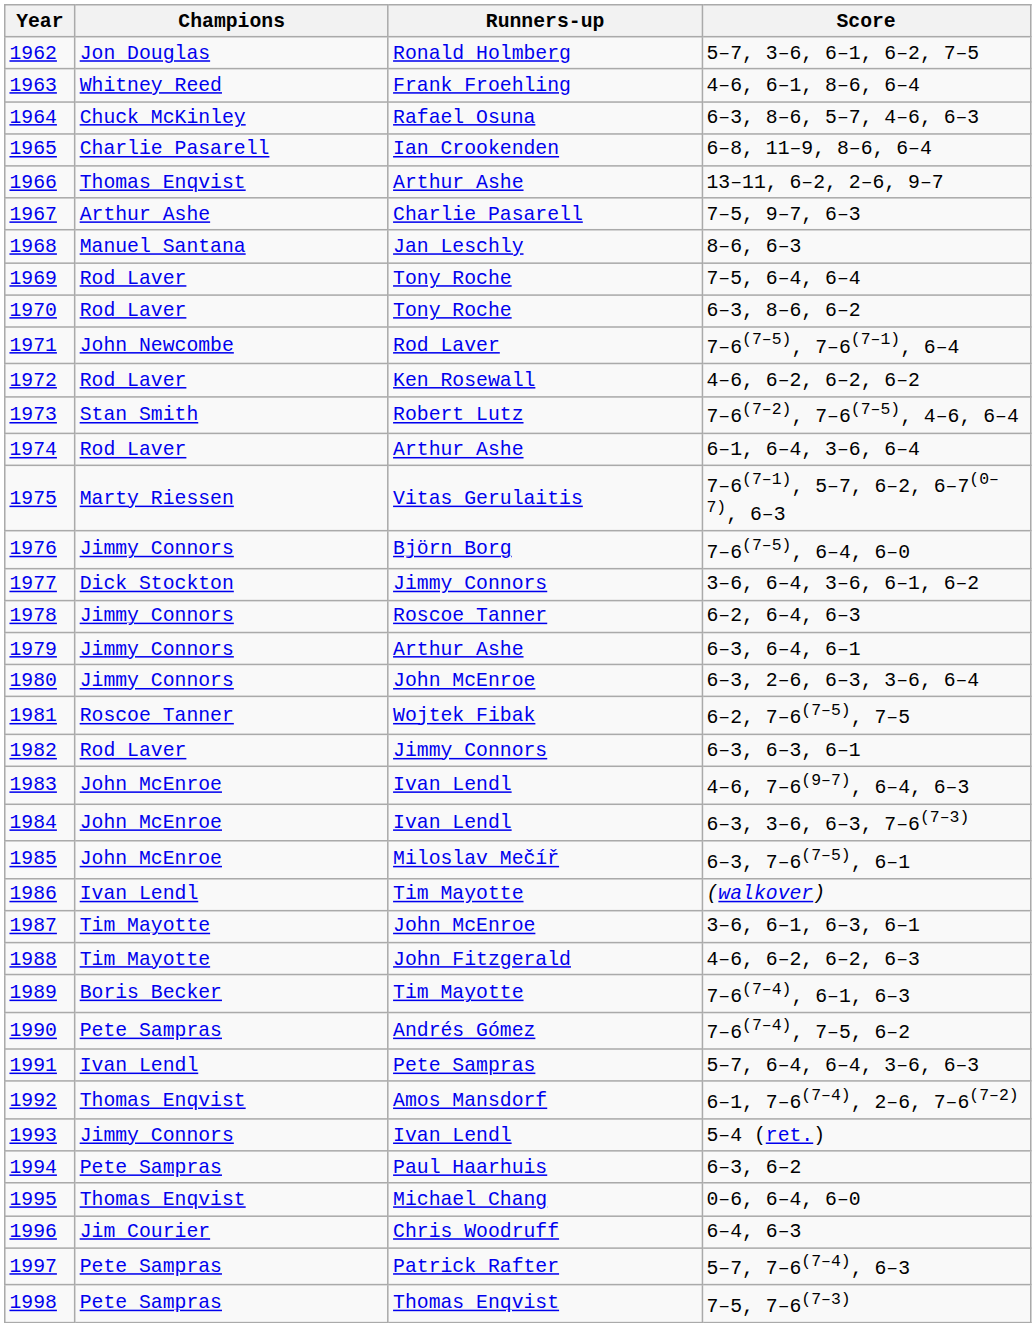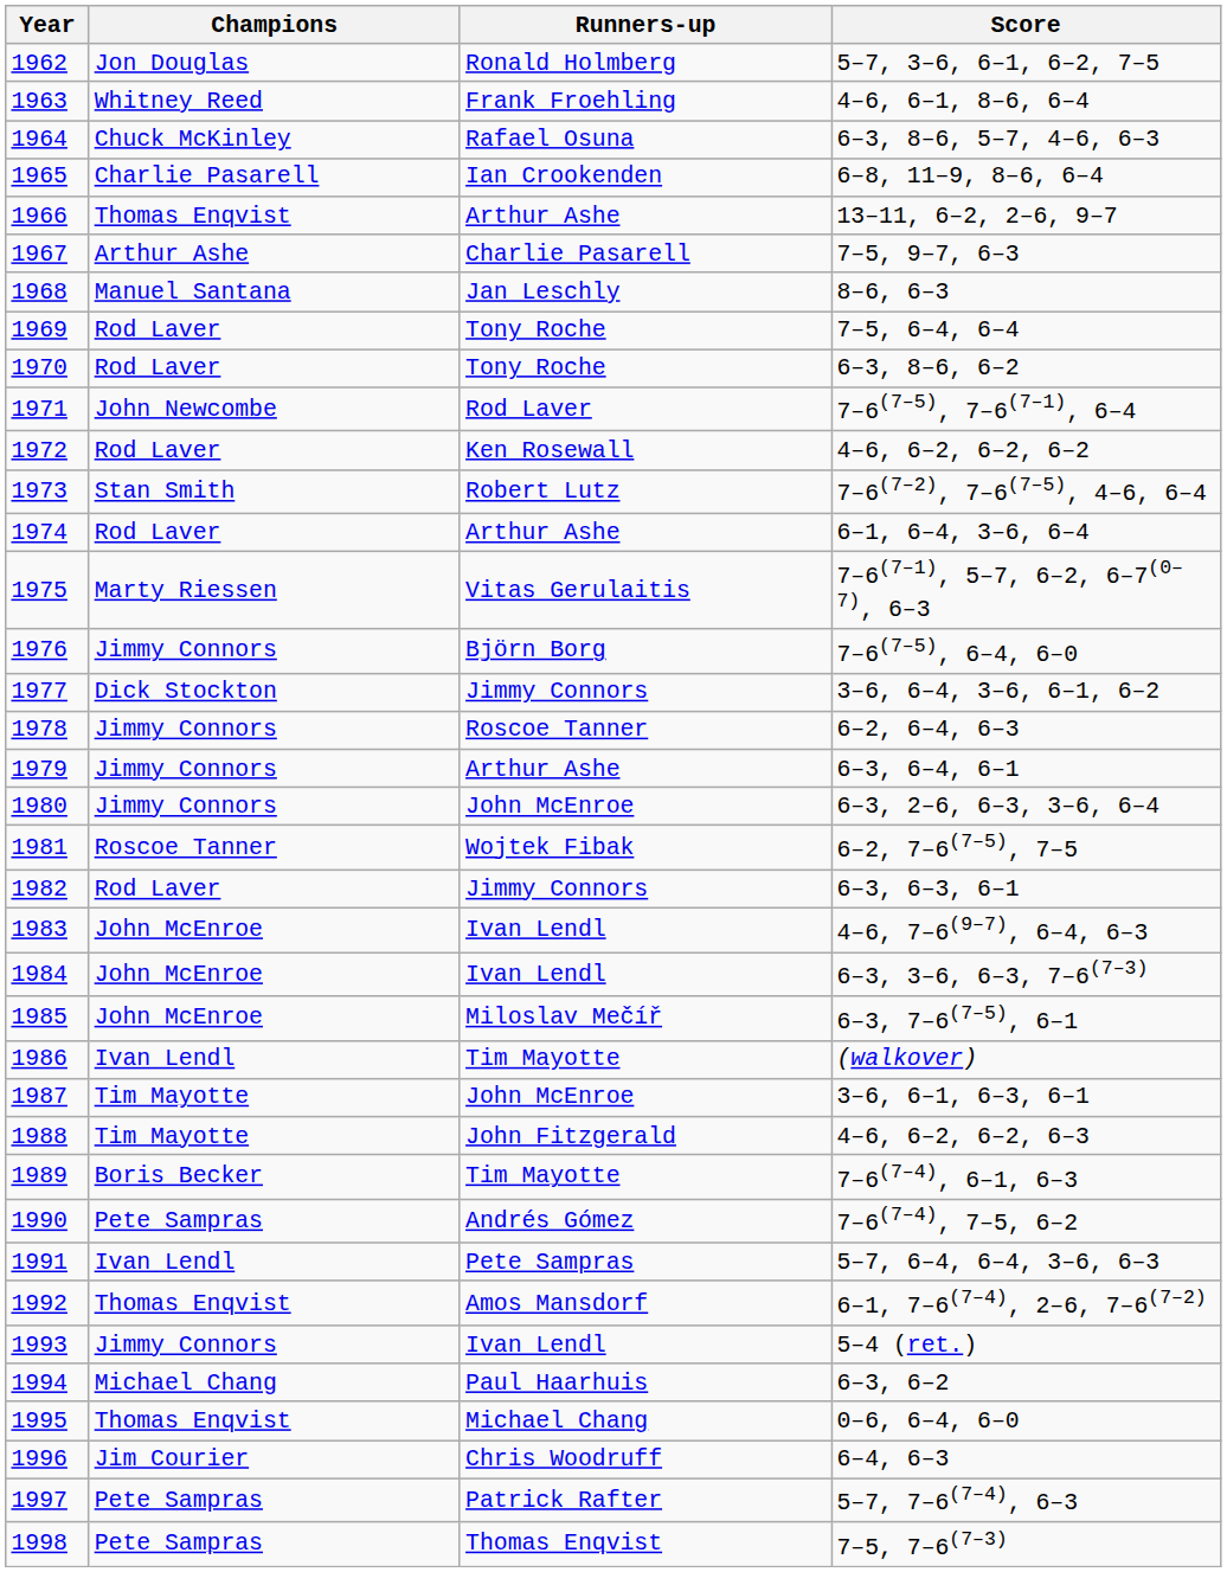1994 | Champions: Pete Sampras -> Michael Chang
